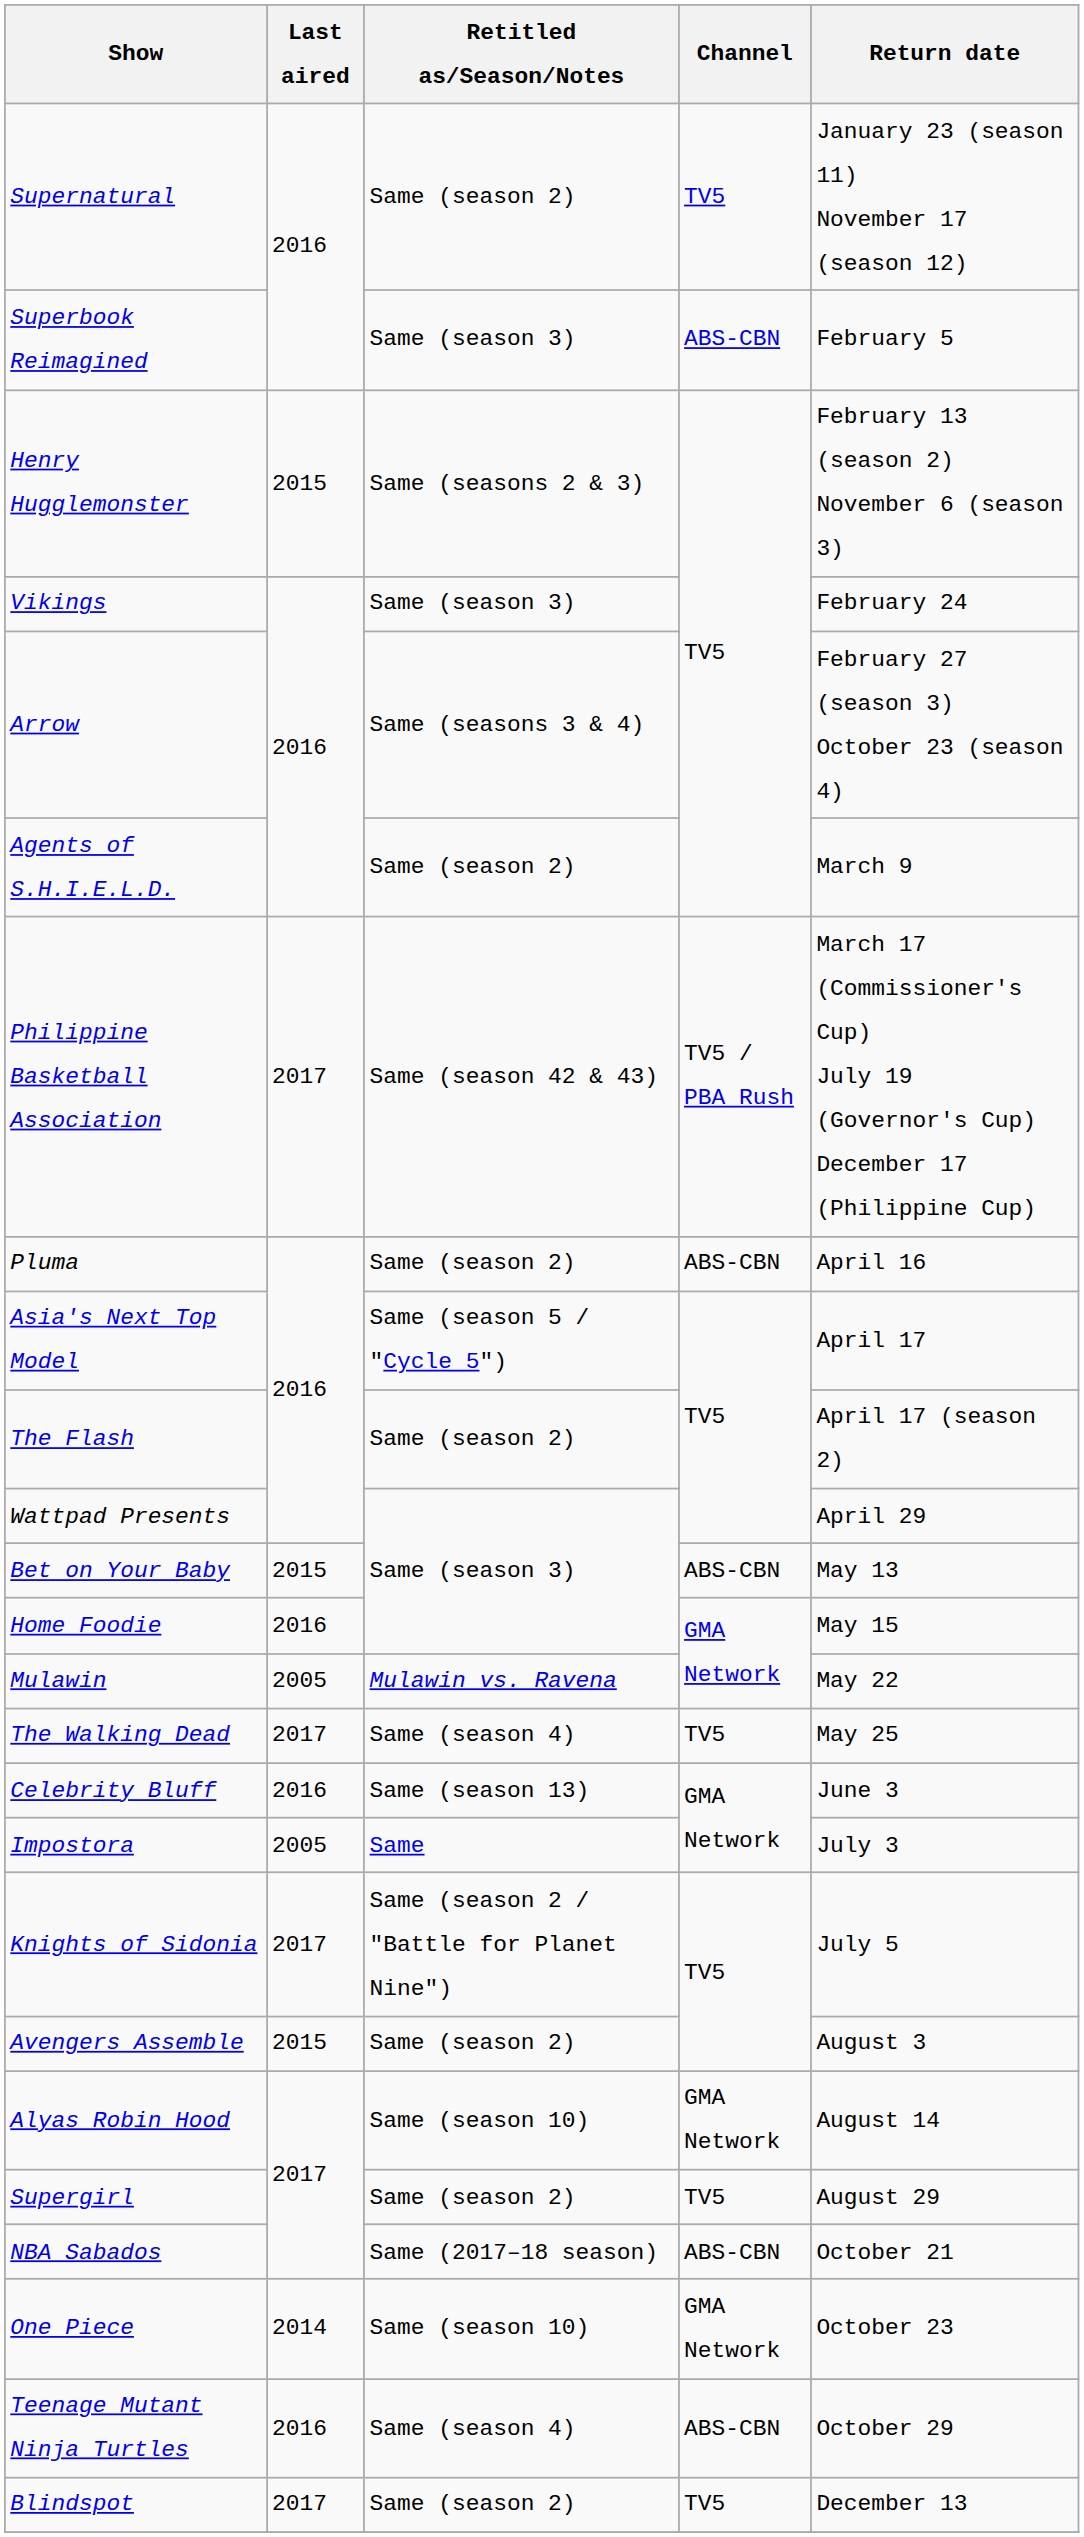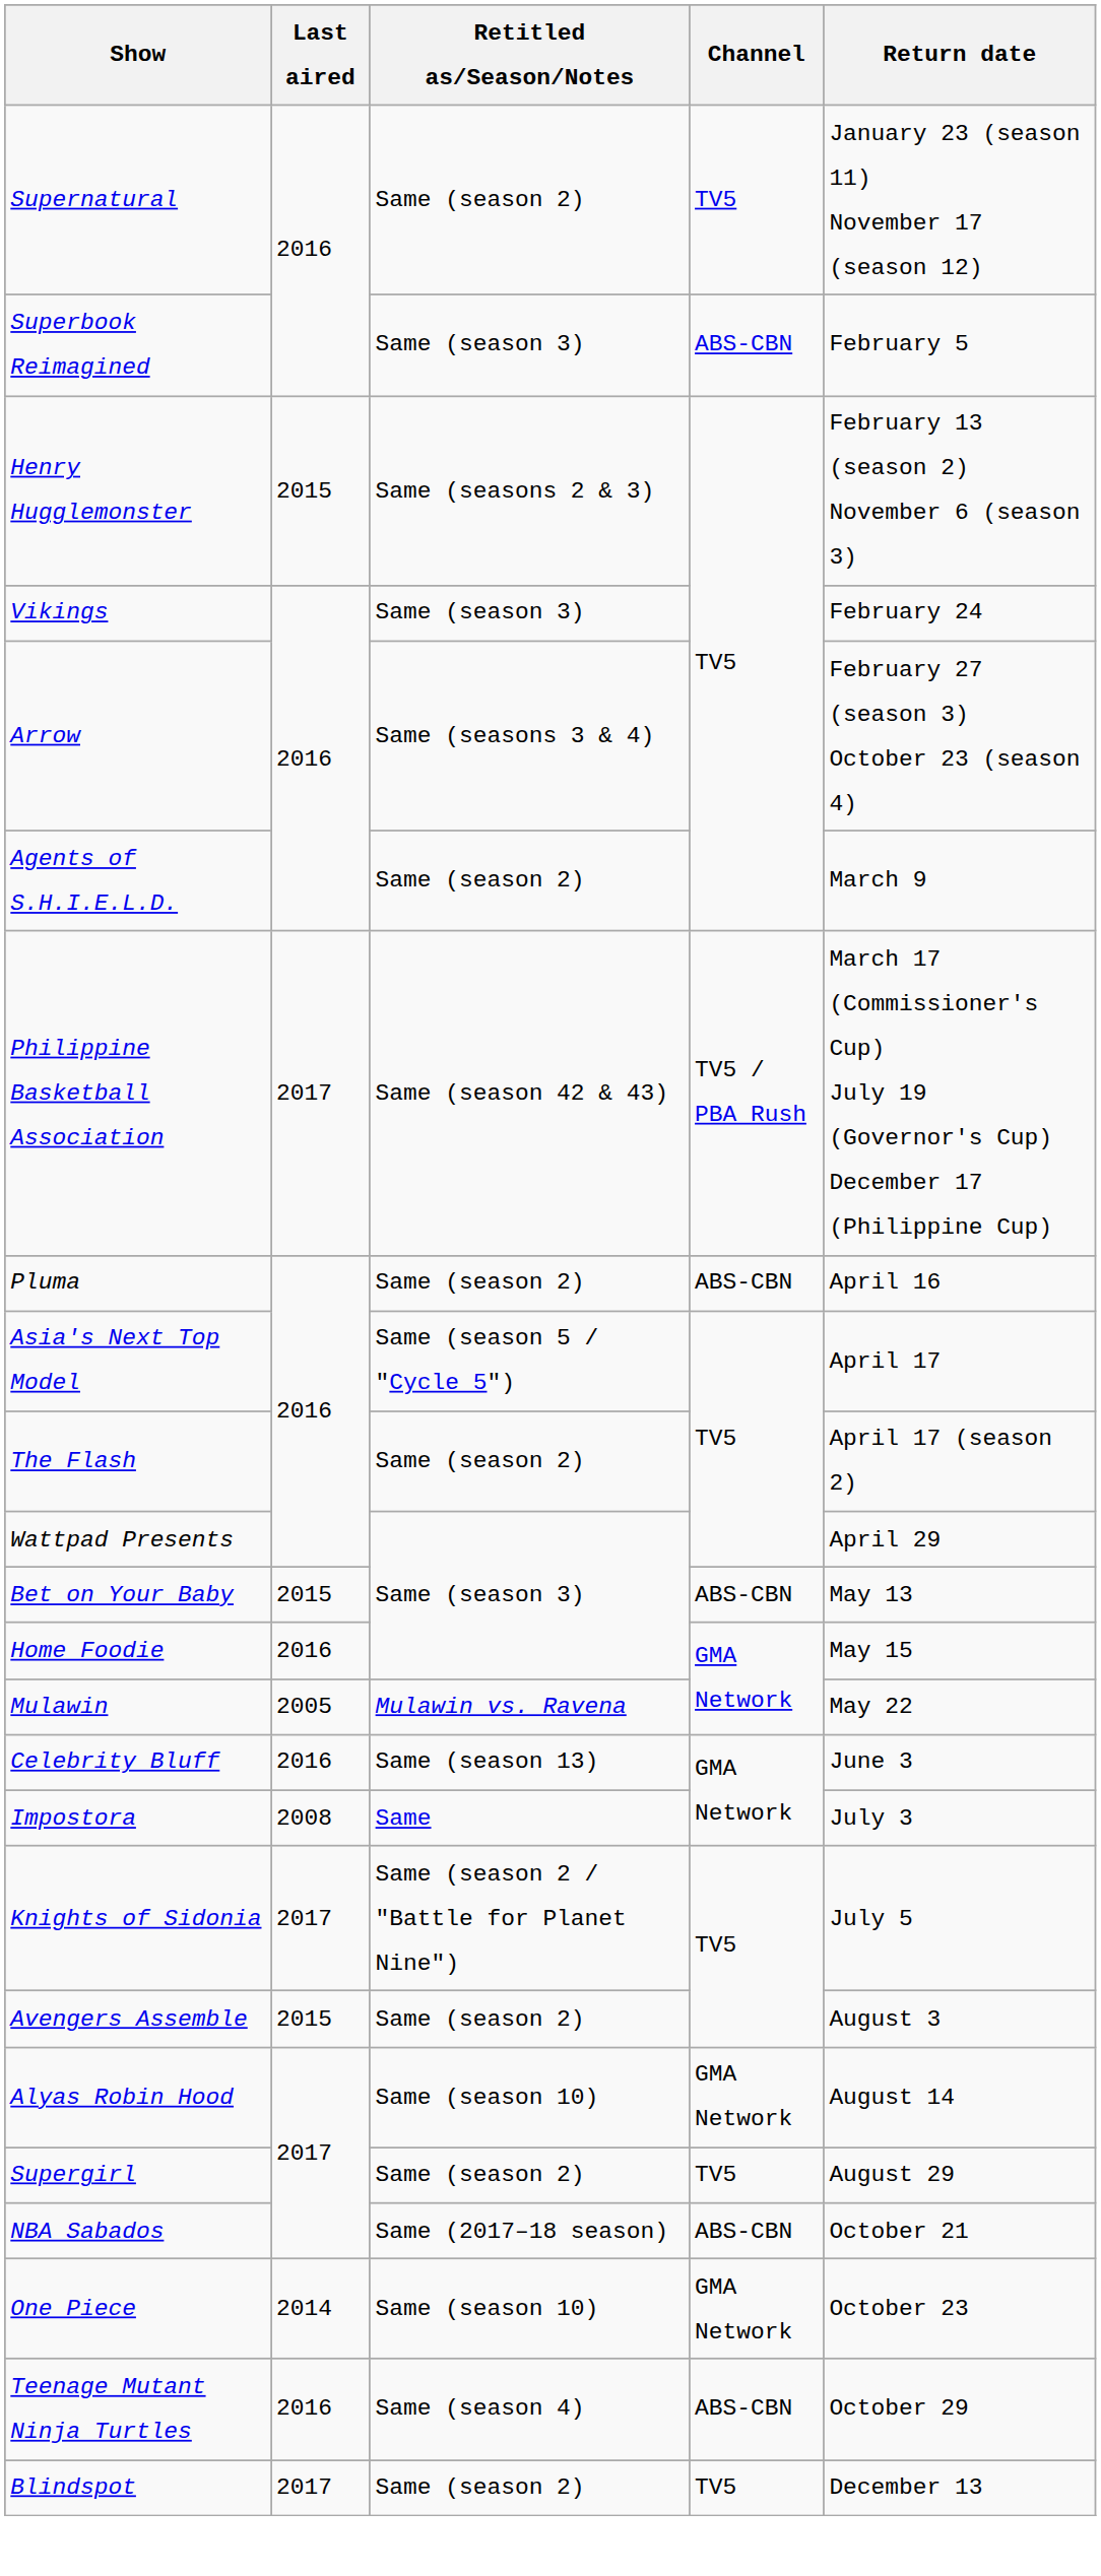- row: The Walking Dead | 2017 | Same (season 4) | TV5 | May 25
Impostora | Last aired: 2005 -> 2008
